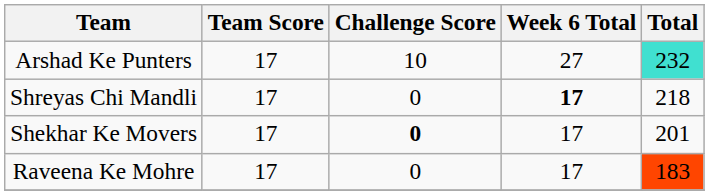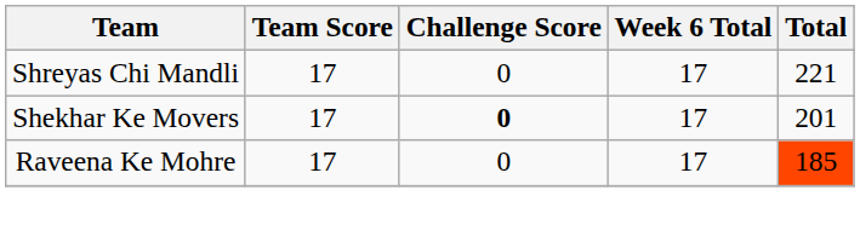- row: Arshad Ke Punters | 17 | 10 | 27 | 232
Shreyas Chi Mandli | Week 6 Total: bold -> normal
Shreyas Chi Mandli | Total: 218 -> 221
Raveena Ke Mohre | Total: 183 -> 185
